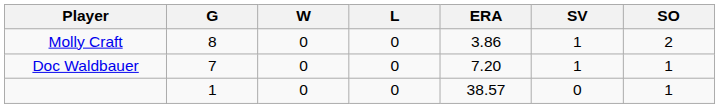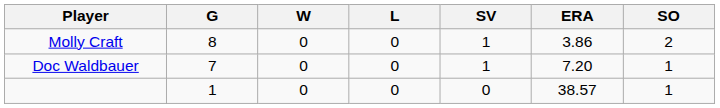columns swapped: SV <-> ERA
